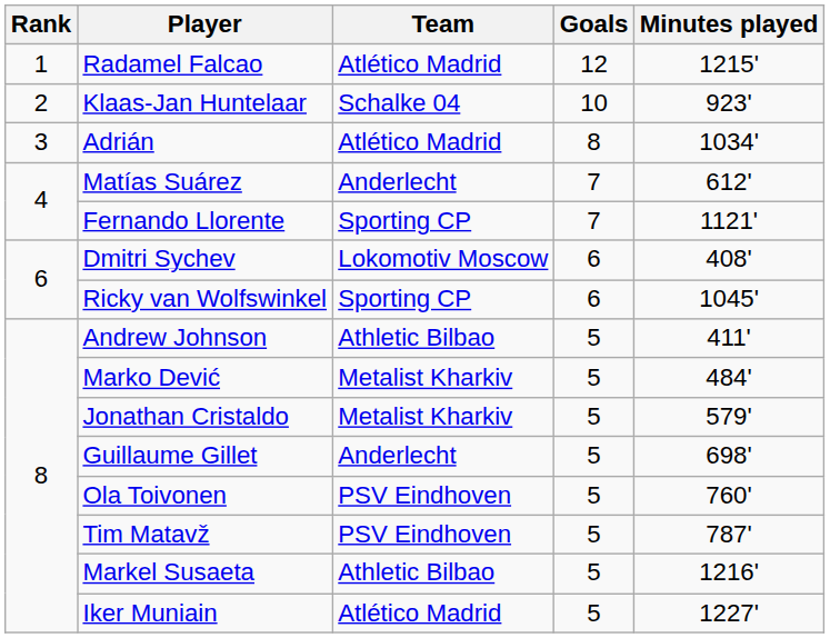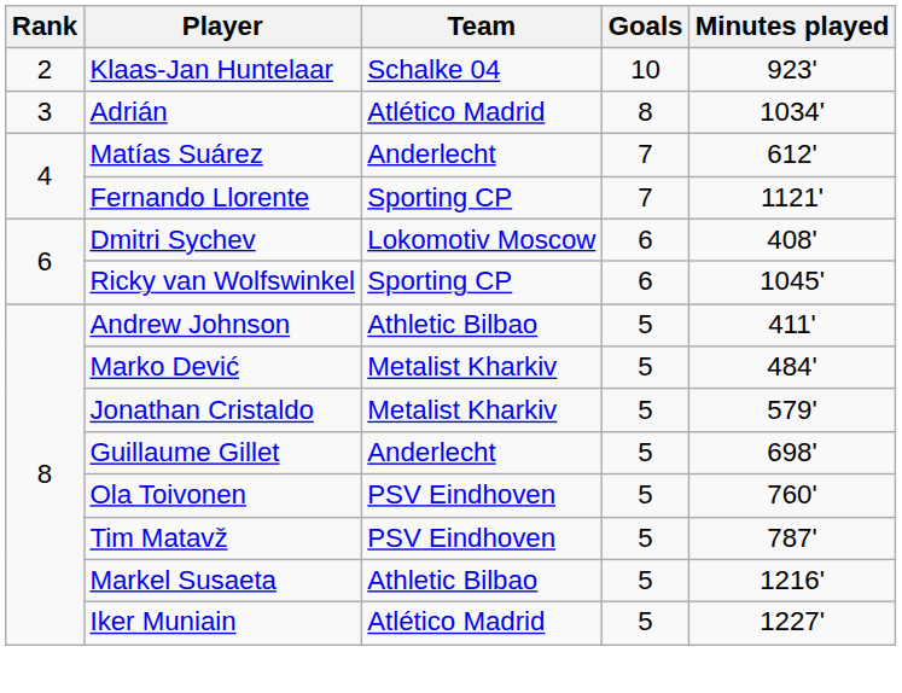- row: 1 | Radamel Falcao | Atlético Madrid | 12 | 1215'
